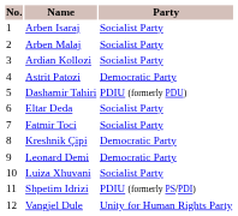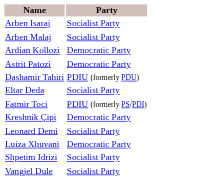- column: No. | 1 | 2 | 3 | 4 | 5 | 6 | 7 | 8 | 9 | 10 | 11 | 12
Ardian Kollozi | Party: Socialist Party -> Democratic Party
Fatmir Toci | Party: Socialist Party -> PDIU (formerly PS/PDI)
Leonard Demi | Party: Democratic Party -> Socialist Party
Luiza Xhuvani | Party: Socialist Party -> Democratic Party
Shpetim Idrizi | Party: PDIU (formerly PS/PDI) -> Socialist Party
Vangjel Dule | Party: Unity for Human Rights Party -> Socialist Party
